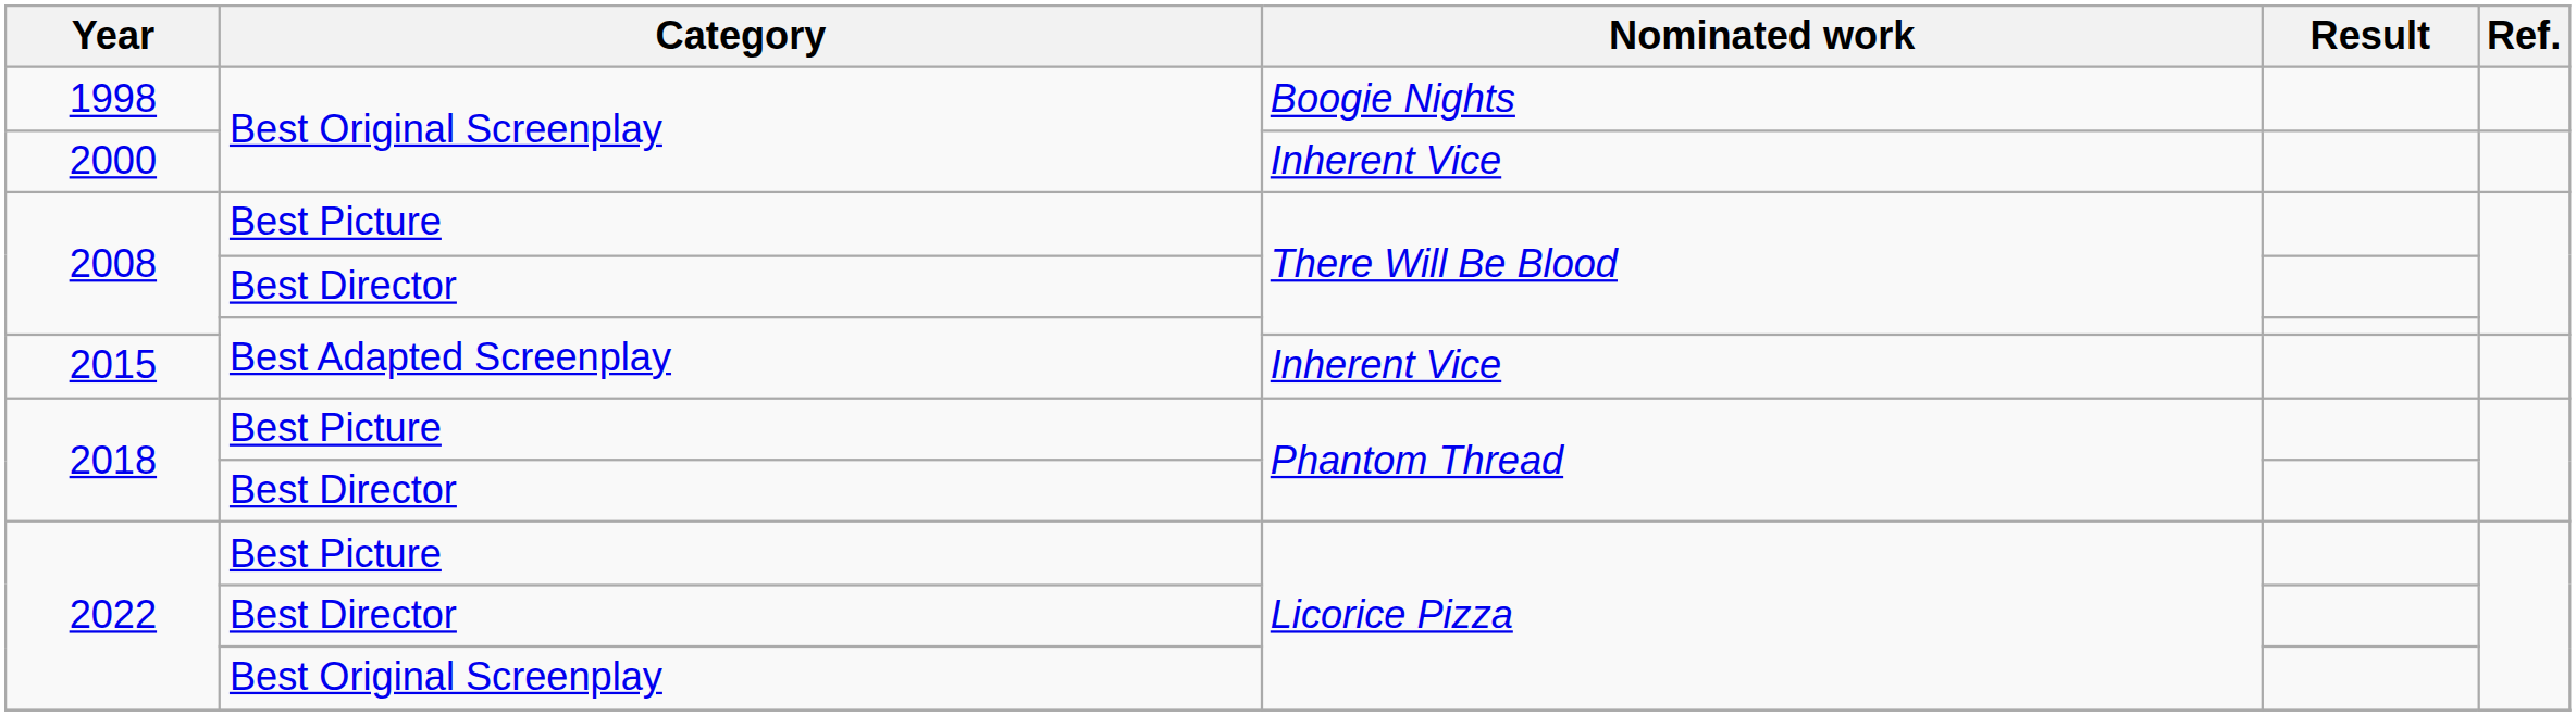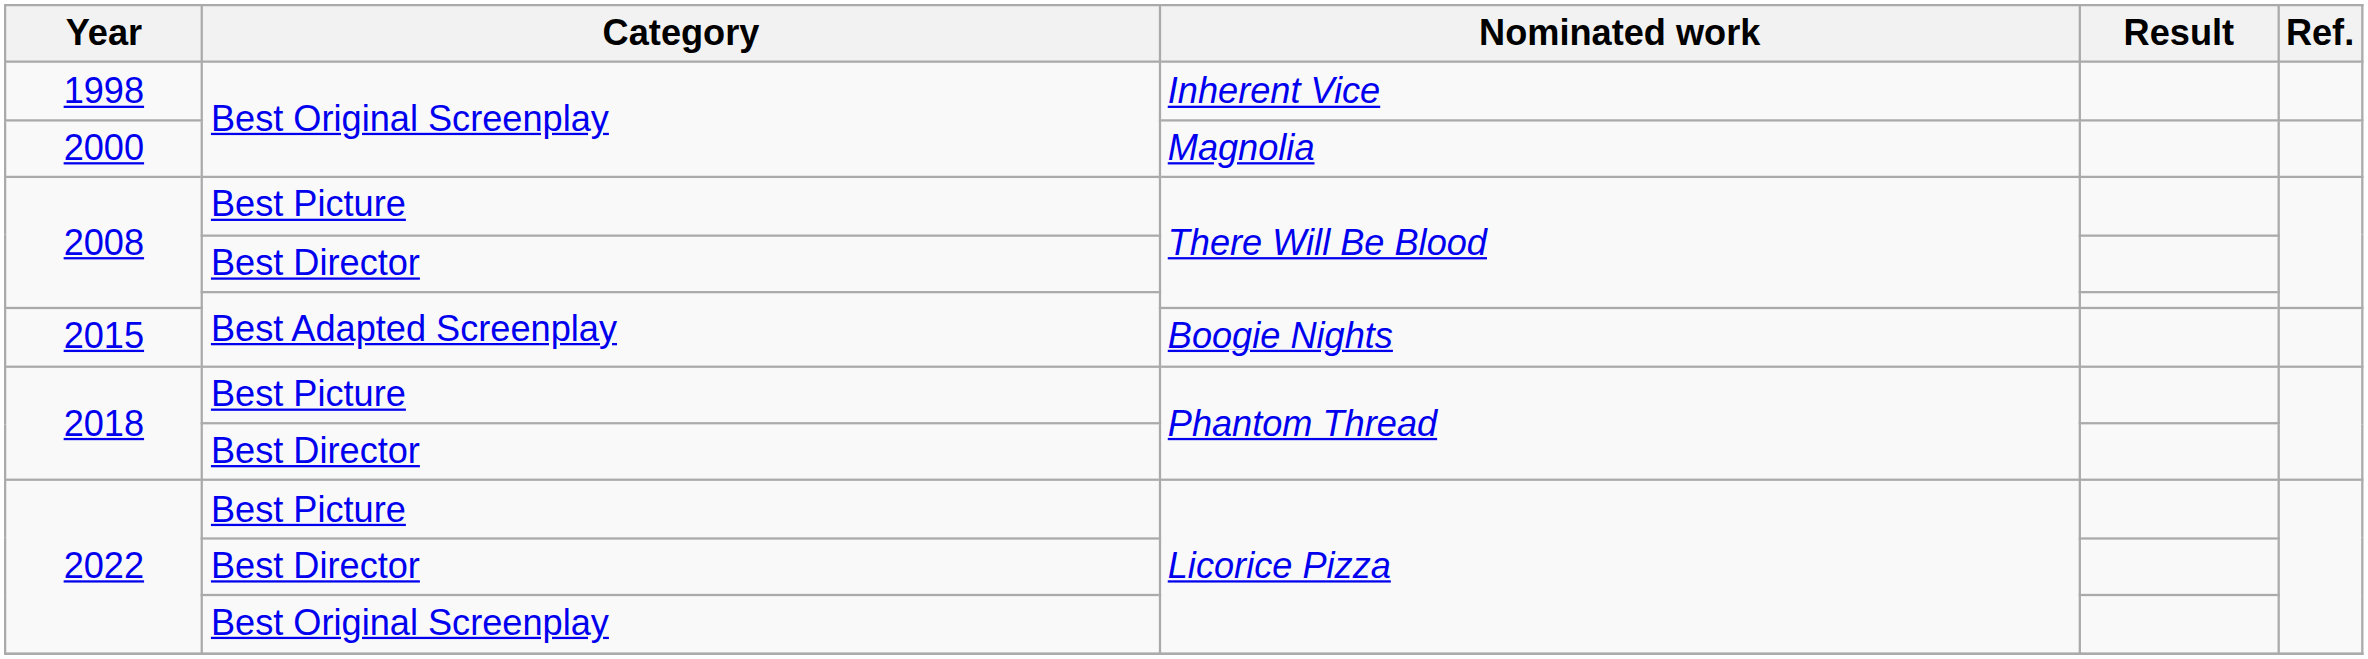1998 | Nominated work: Boogie Nights -> Inherent Vice
2000 | Nominated work: Inherent Vice -> Magnolia
2015 | Nominated work: Inherent Vice -> Boogie Nights
